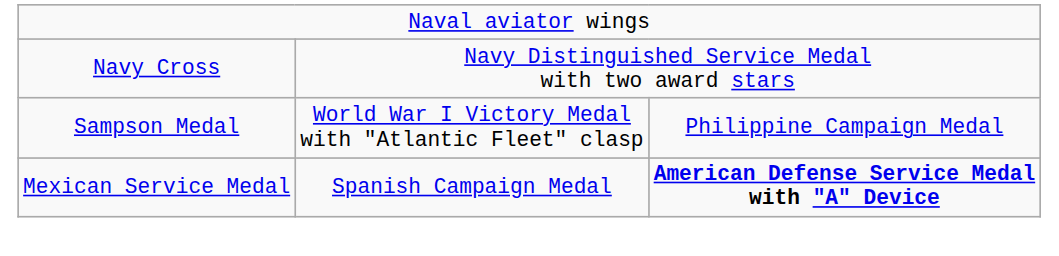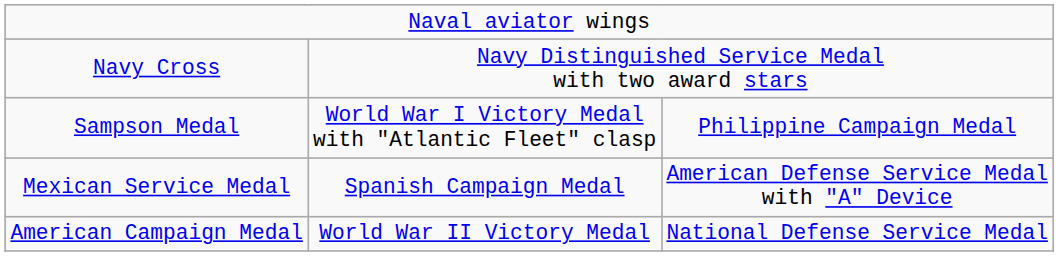Mexican Service Medal | column 3: bold -> normal
+ row: American Campaign Medal | World War II Victory Medal | National Defense Service Medal
